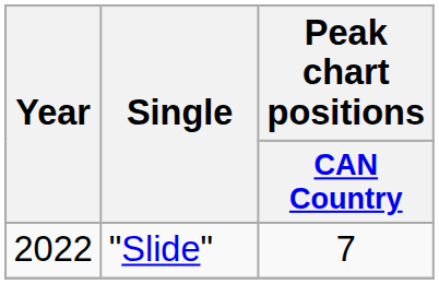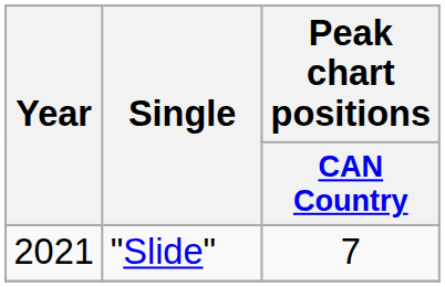"Slide" | Year: 2022 -> 2021
